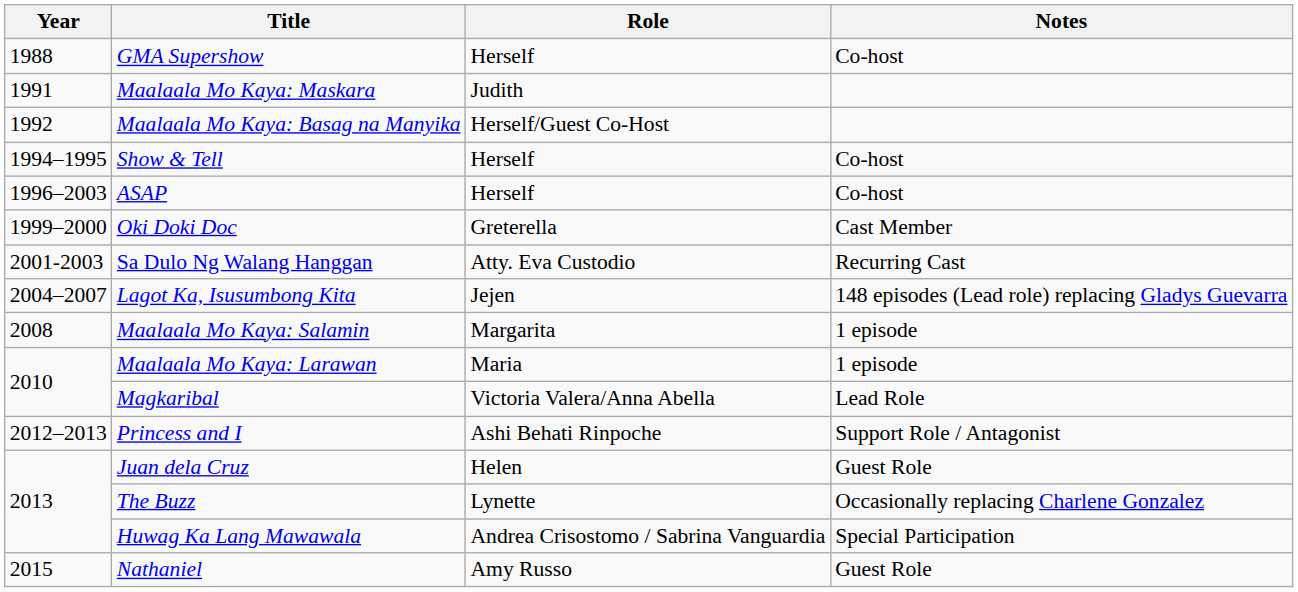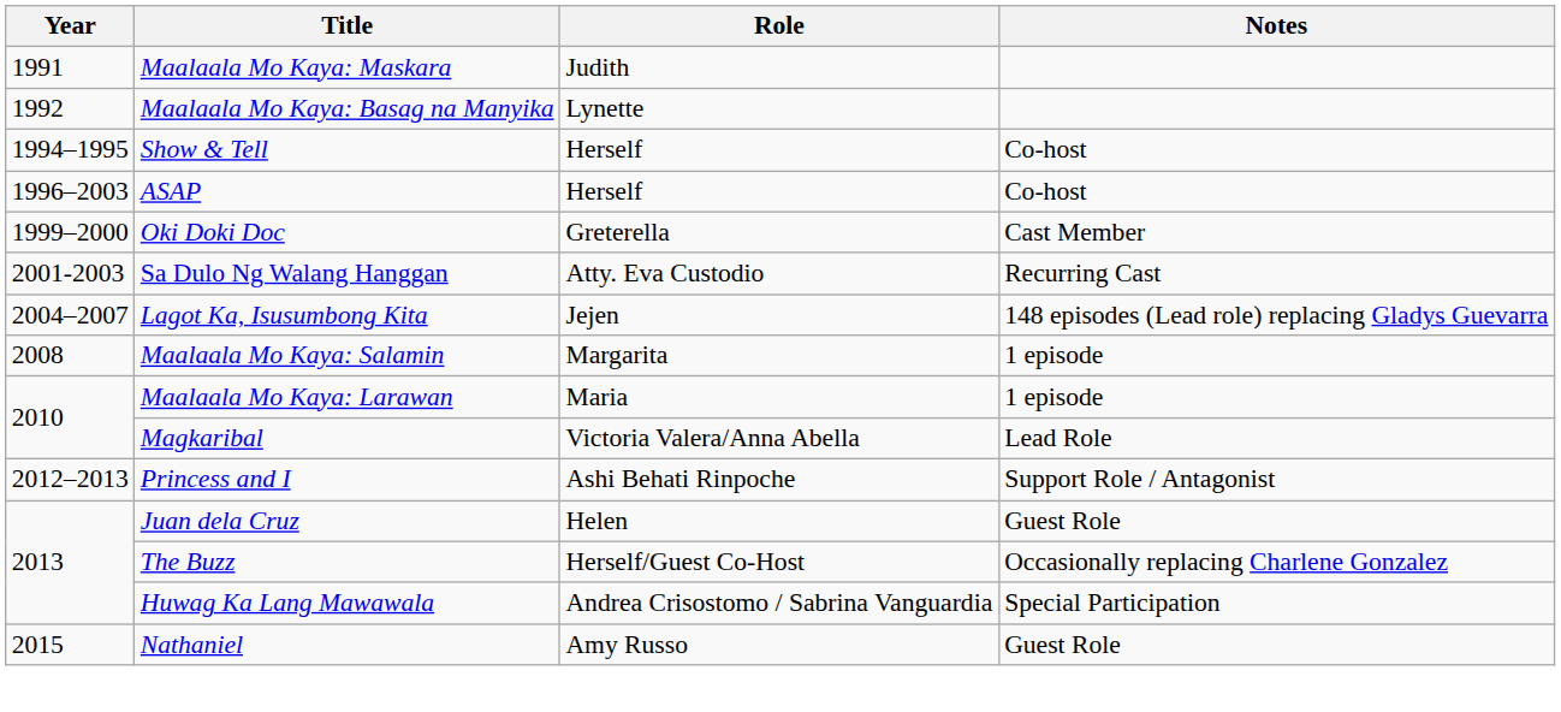- row: 1988 | GMA Supershow | Herself | Co-host
Maalaala Mo Kaya: Basag na Manyika | Role: Herself/Guest Co-Host -> Lynette
The Buzz | Role: Lynette -> Herself/Guest Co-Host
